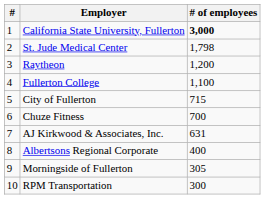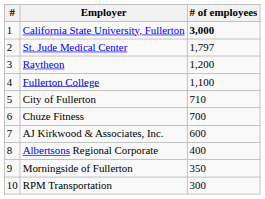St. Jude Medical Center | # of employees: 1,798 -> 1,797
City of Fullerton | # of employees: 715 -> 710
AJ Kirkwood & Associates, Inc. | # of employees: 631 -> 600
Morningside of Fullerton | # of employees: 305 -> 350
